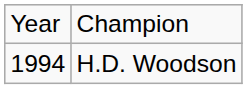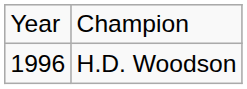H.D. Woodson | column 1: 1994 -> 1996
